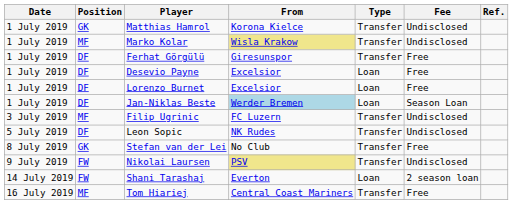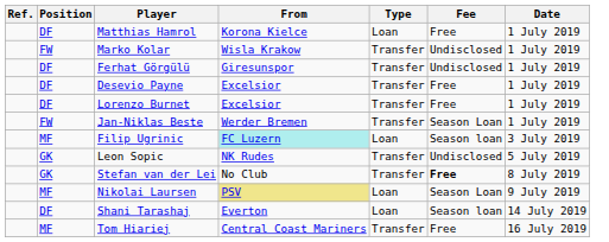columns swapped: Date <-> Ref.
Matthias Hamrol | Position: GK -> DF
Matthias Hamrol | Type: Transfer -> Loan
Matthias Hamrol | Fee: Undisclosed -> Free
Marko Kolar | Position: MF -> FW
Marko Kolar | From: khaki background -> no background
Ferhat Görgülü | Fee: Free -> Undisclosed
Desevio Payne | Type: Loan -> Transfer
Lorenzo Burnet | Type: Loan -> Transfer
Jan-Niklas Beste | Position: DF -> FW
Jan-Niklas Beste | From: lightblue background -> no background
Jan-Niklas Beste | Type: Loan -> Transfer
Filip Ugrinic | From: no background -> paleturquoise background
Filip Ugrinic | Type: Transfer -> Loan
Filip Ugrinic | Fee: Undisclosed -> Season loan
Leon Sopic | Position: DF -> GK
Stefan van der Lei | Fee: normal -> bold
Nikolai Laursen | Position: FW -> MF
Nikolai Laursen | Type: Transfer -> Loan
Nikolai Laursen | Fee: Undisclosed -> Season Loan
Shani Tarashaj | Position: FW -> DF
Shani Tarashaj | Fee: 2 season loan -> Season loan
